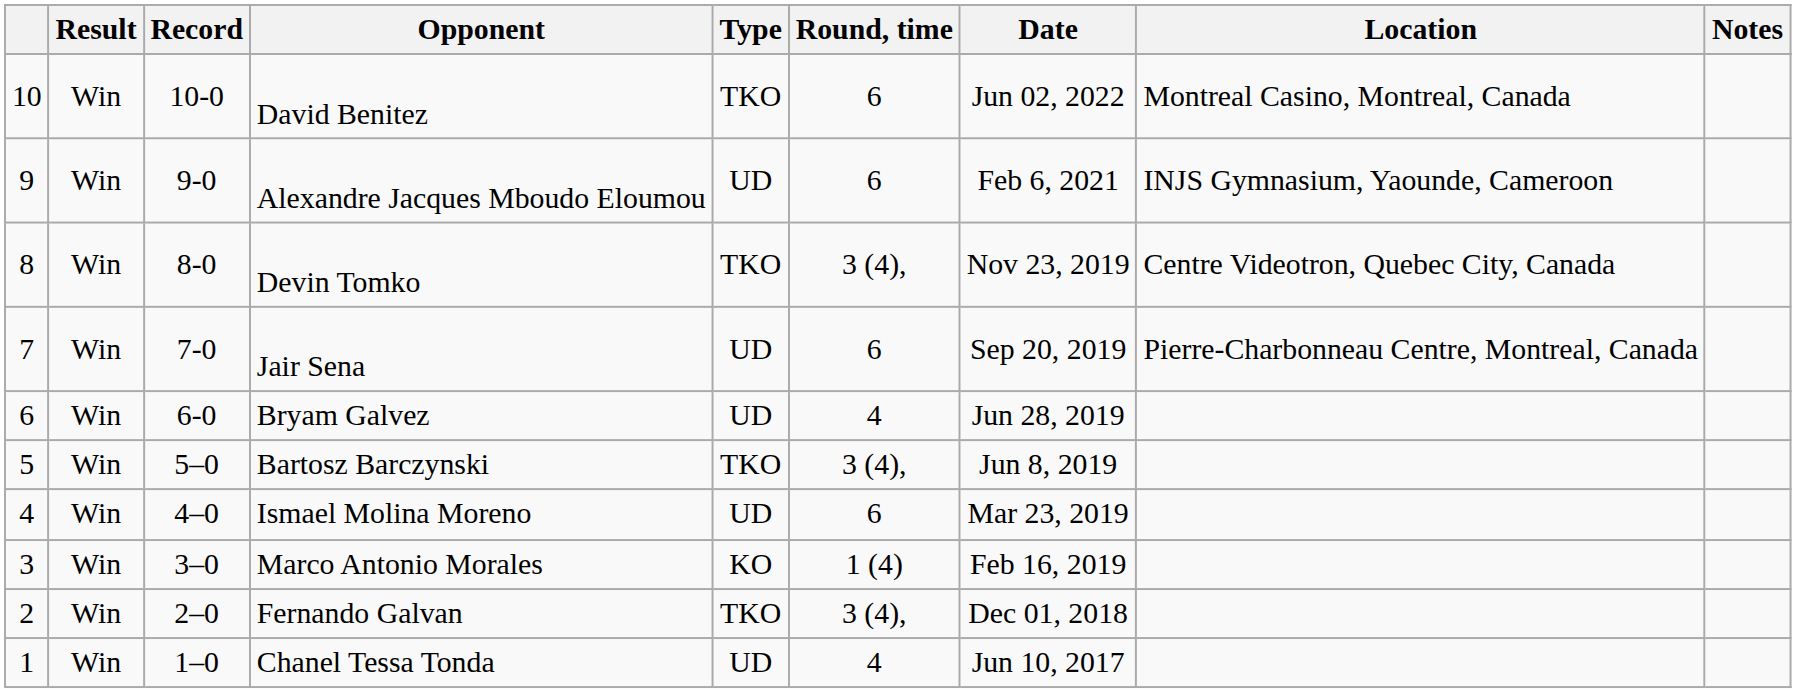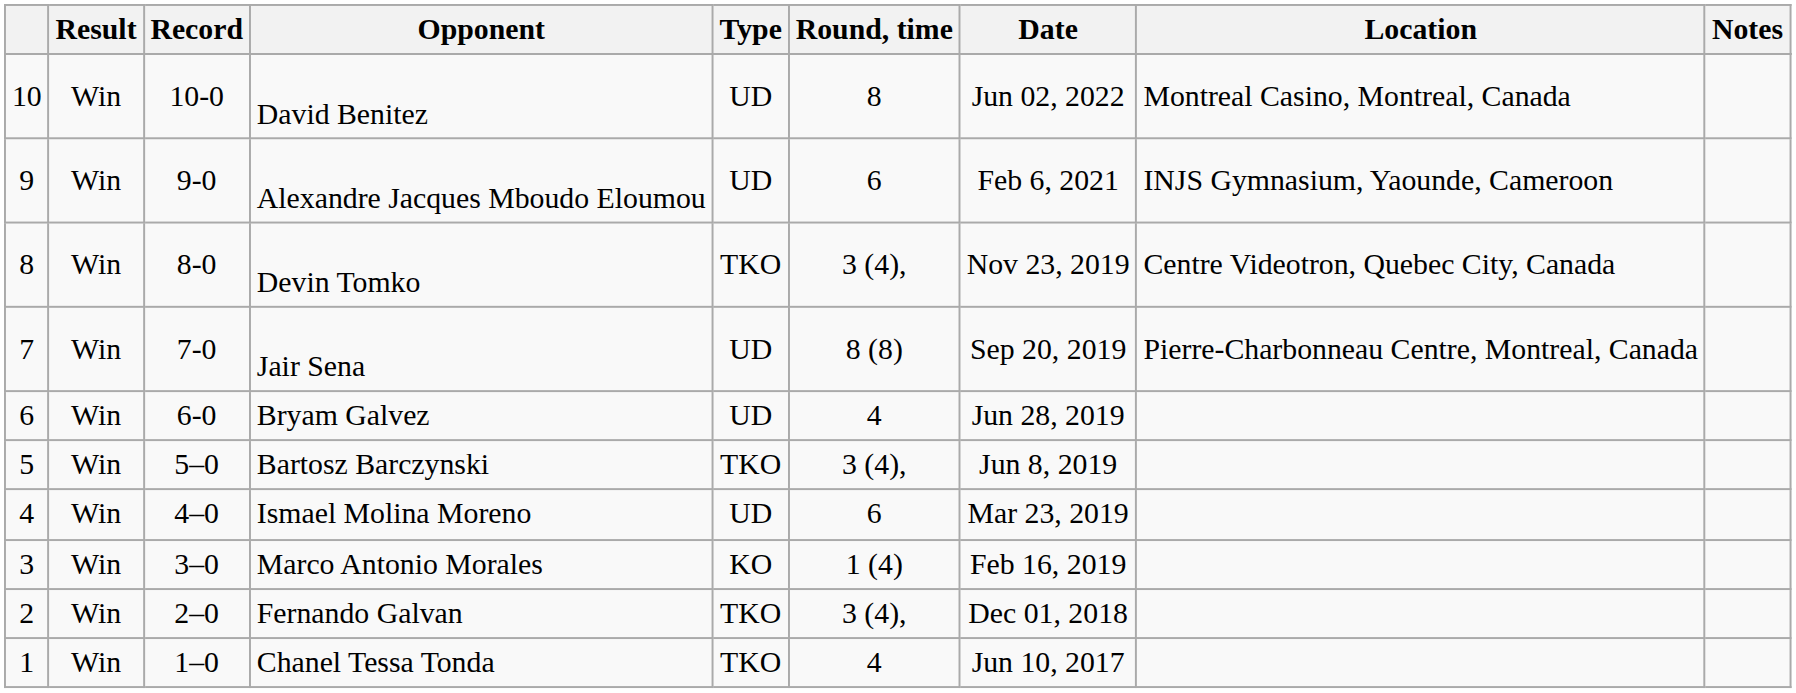David Benitez | Type: TKO -> UD
David Benitez | Round, time: 6 -> 8
Jair Sena | Round, time: 6 -> 8 (8)
Chanel Tessa Tonda | Type: UD -> TKO
